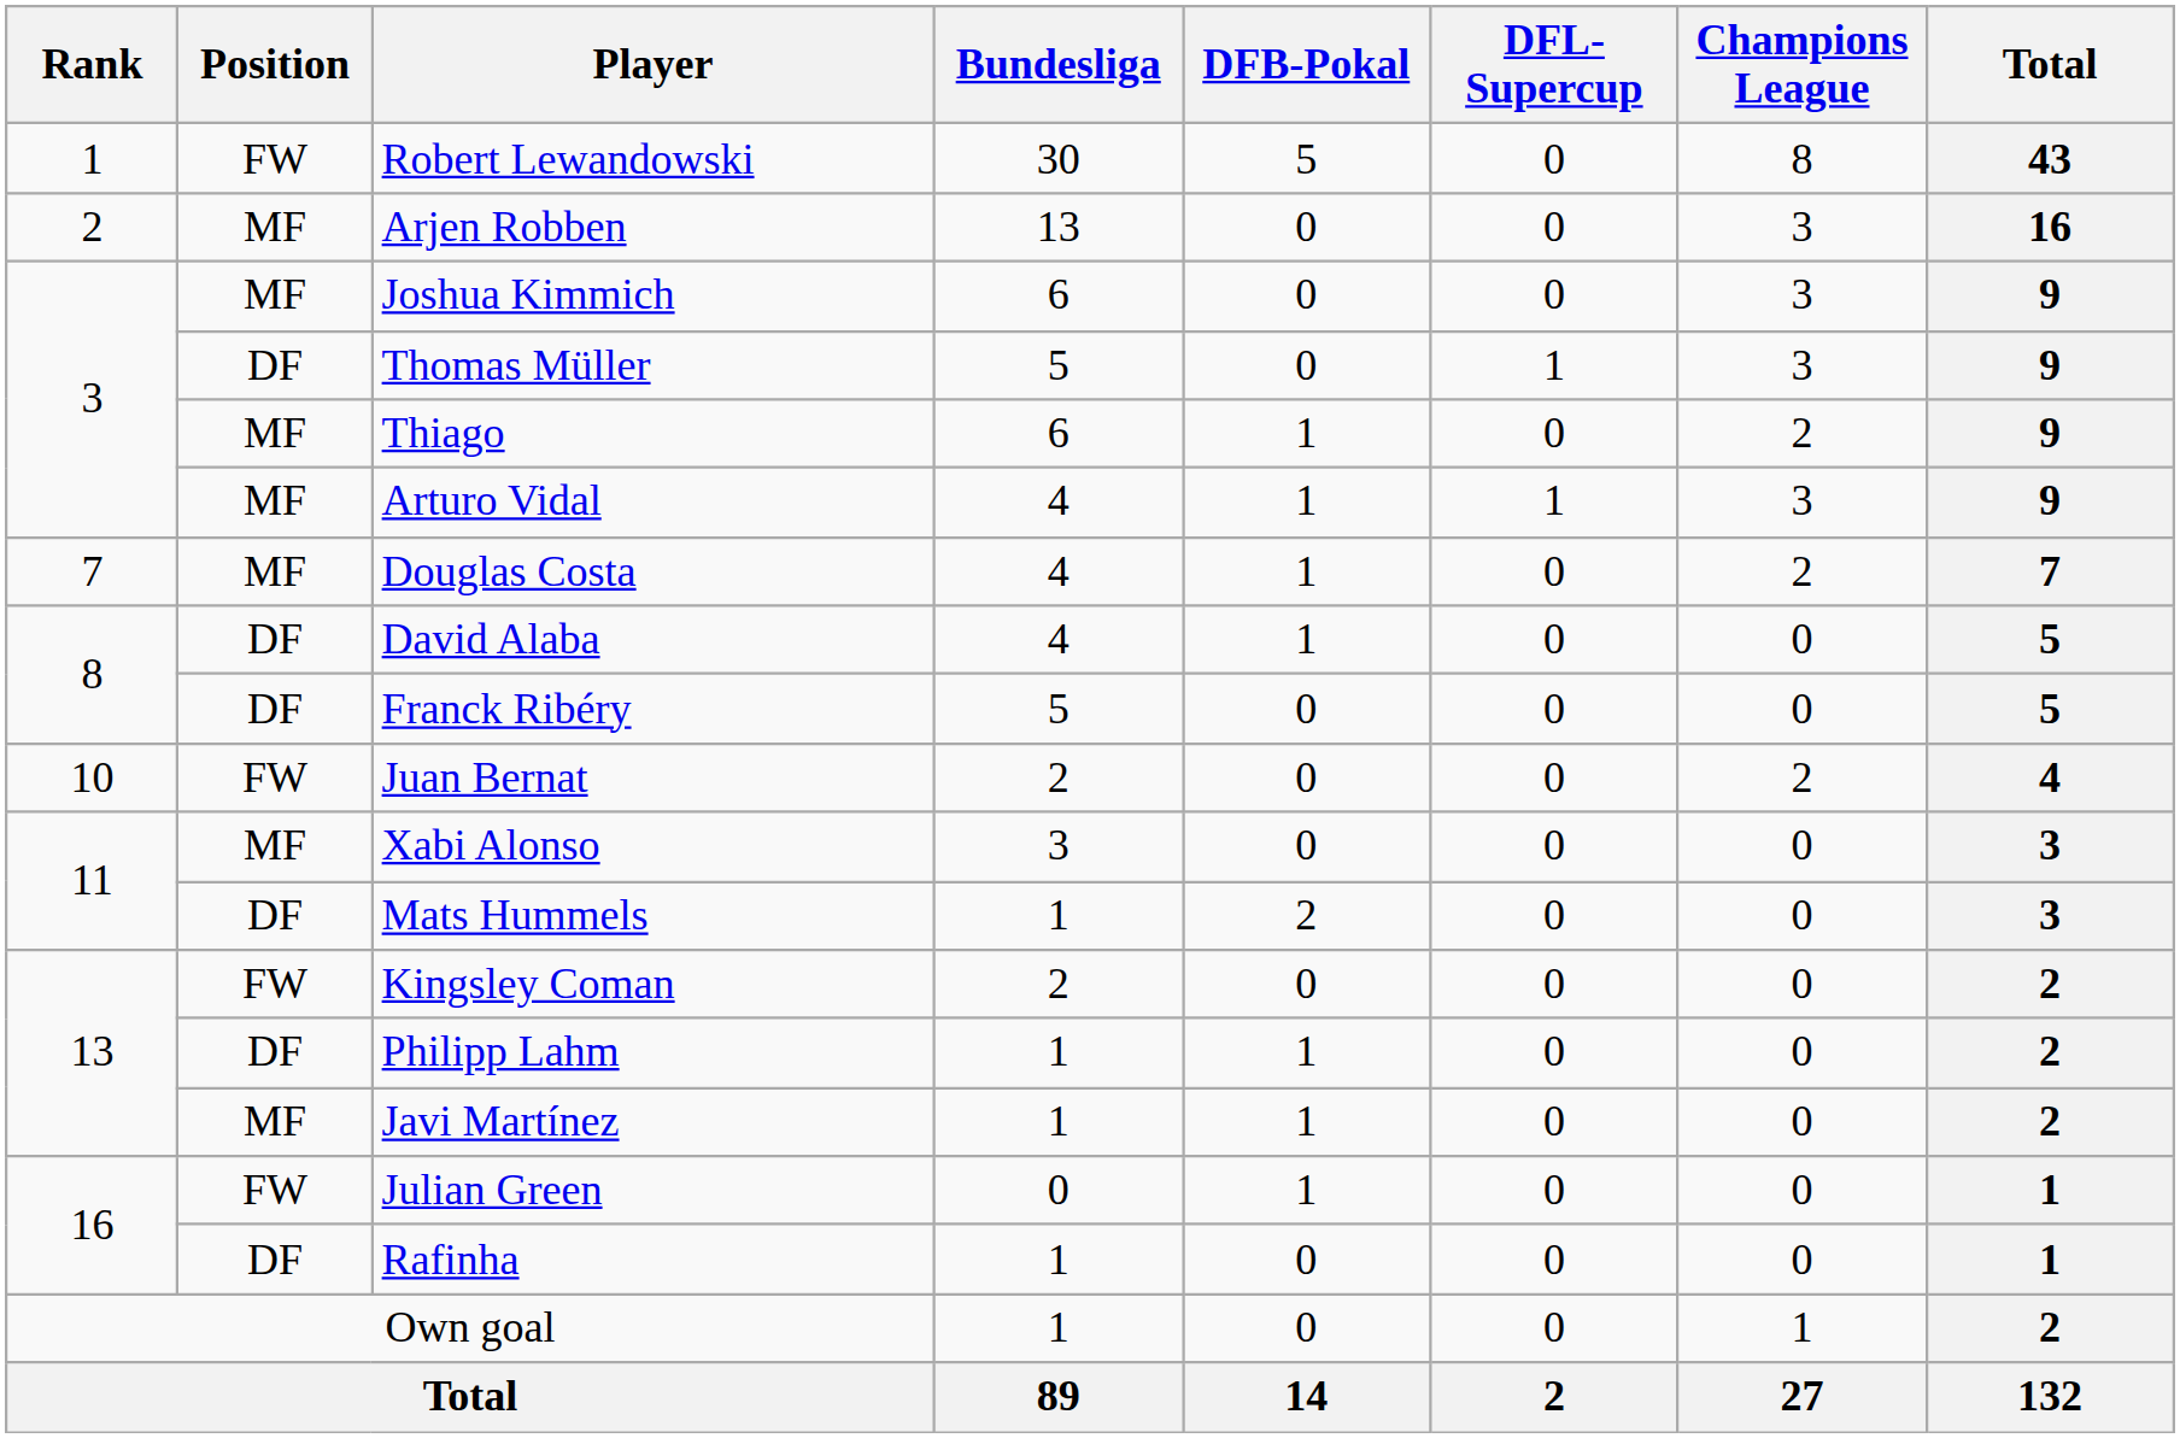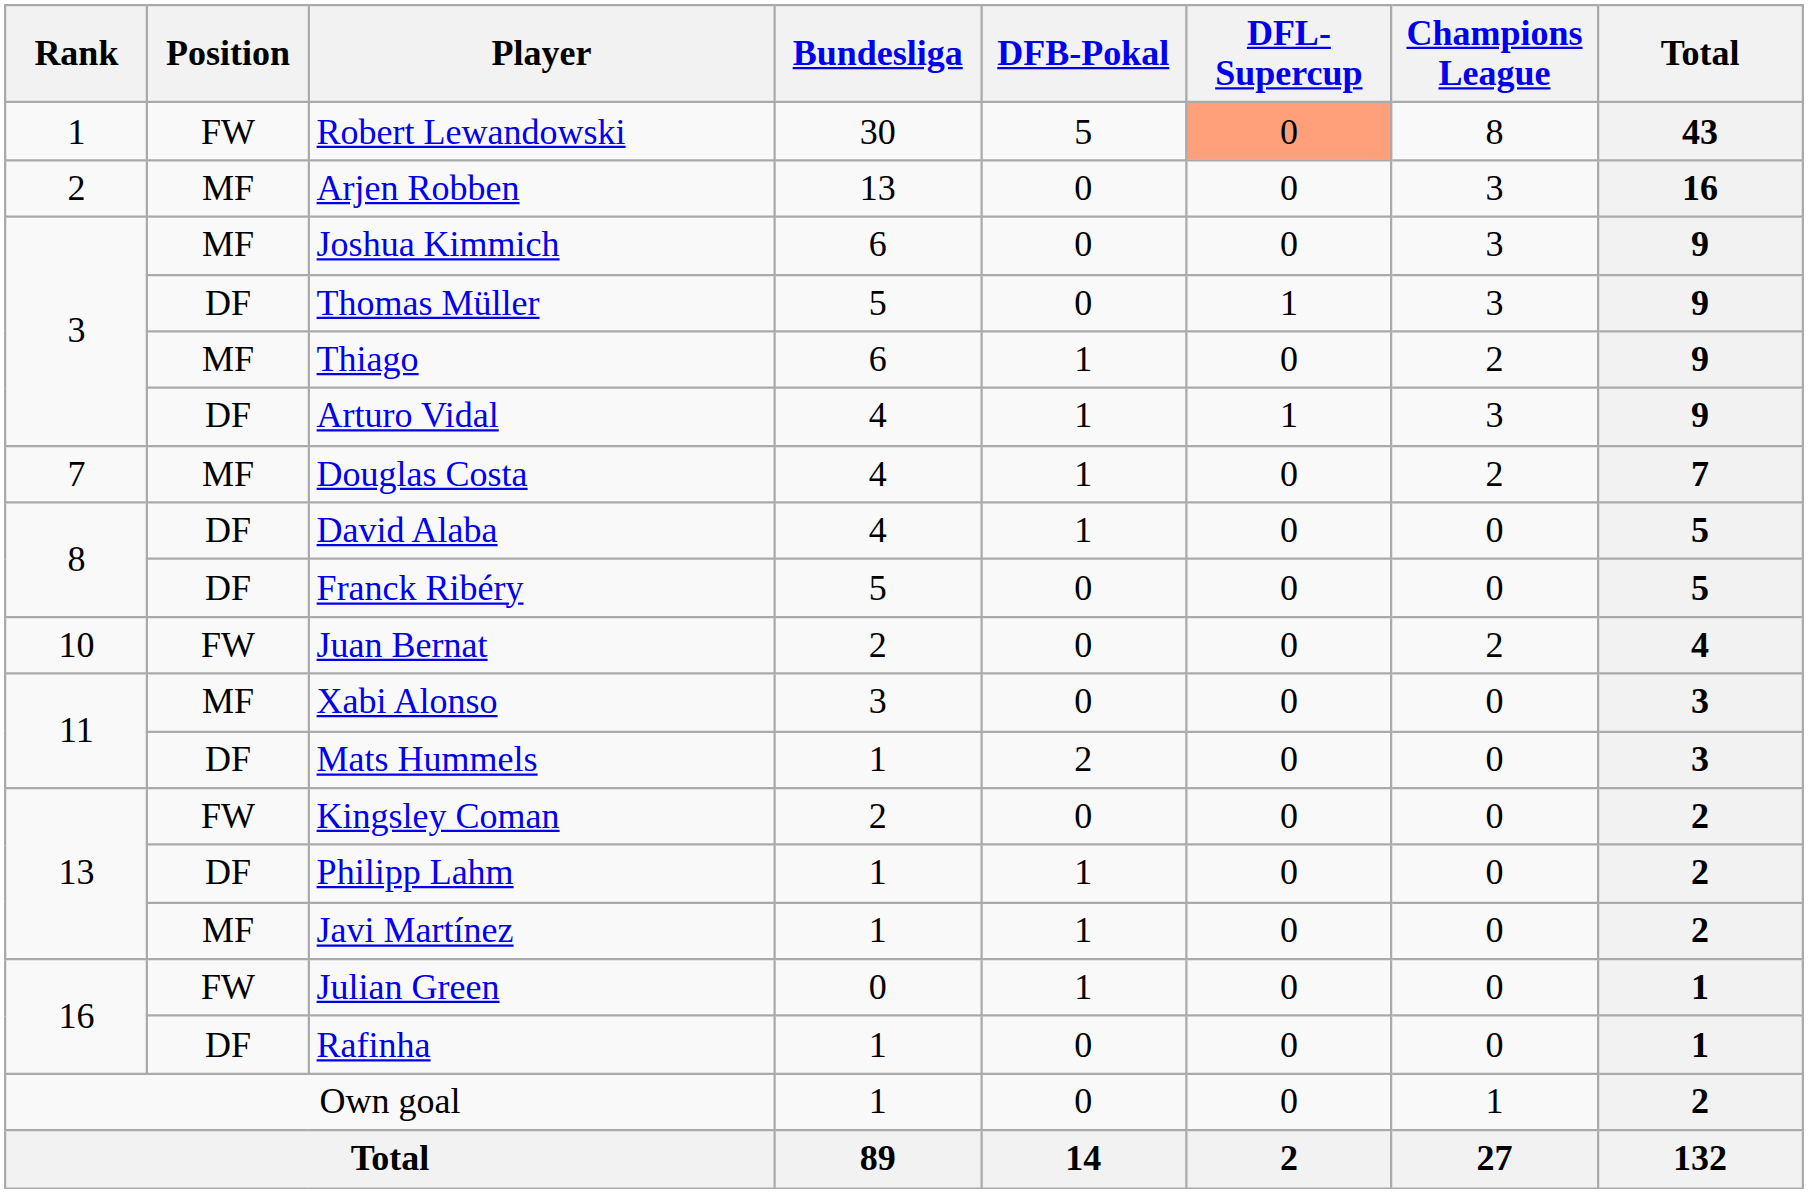Robert Lewandowski | DFL-Supercup: no background -> lightsalmon background
Arturo Vidal | Position: MF -> DF
